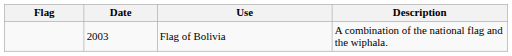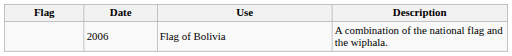Flag of Bolivia | Date: 2003 -> 2006
